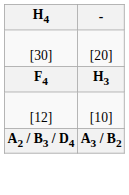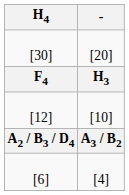+ row: [6] | [4]
